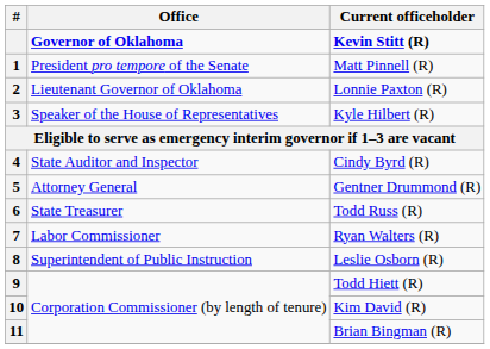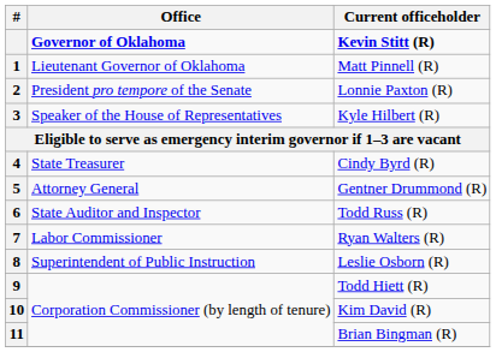Matt Pinnell (R) | Office: President pro tempore of the Senate -> Lieutenant Governor of Oklahoma
Lonnie Paxton (R) | Office: Lieutenant Governor of Oklahoma -> President pro tempore of the Senate
Cindy Byrd (R) | Office: State Auditor and Inspector -> State Treasurer
Todd Russ (R) | Office: State Treasurer -> State Auditor and Inspector
